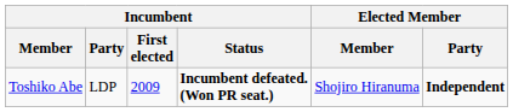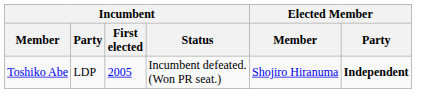Toshiko Abe | Incumbent / First elected: 2009 -> 2005
Toshiko Abe | Incumbent / Status: bold -> normal
